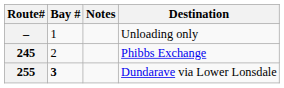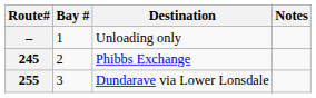columns swapped: Destination <-> Notes
255 | Bay #: bold -> normal
